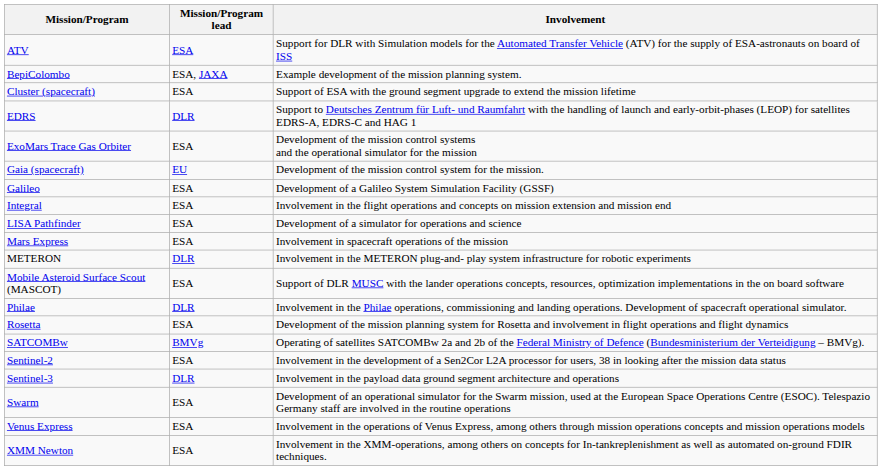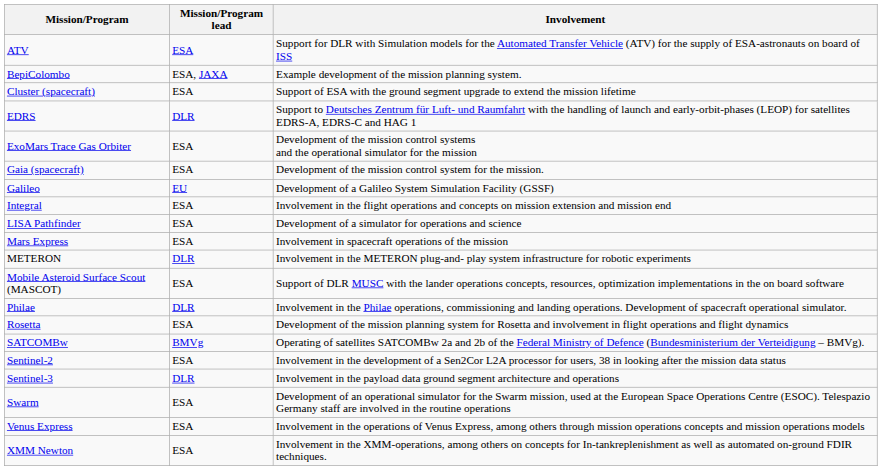Gaia (spacecraft) | Mission/Program lead: EU -> ESA
Galileo | Mission/Program lead: ESA -> EU
